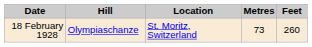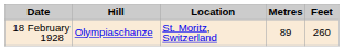18 February 1928 | Metres: 73 -> 89
